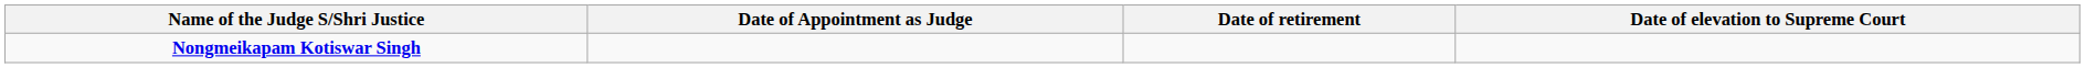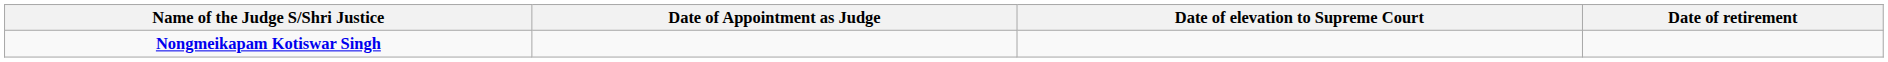columns swapped: Date of elevation to Supreme Court <-> Date of retirement
